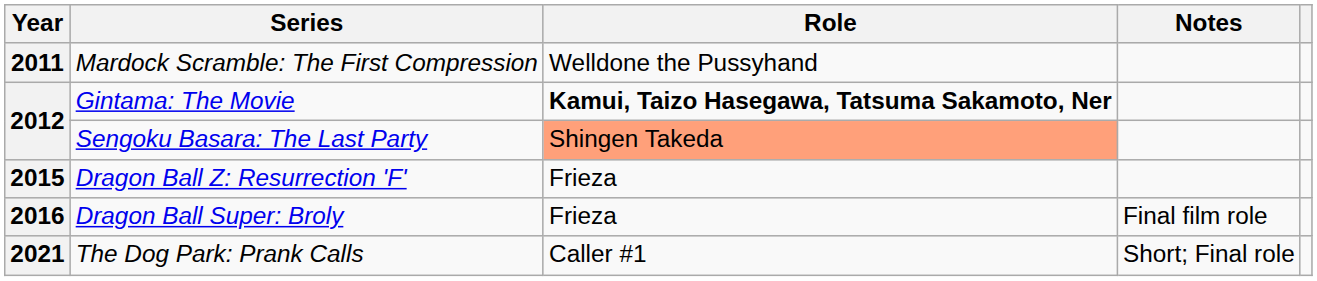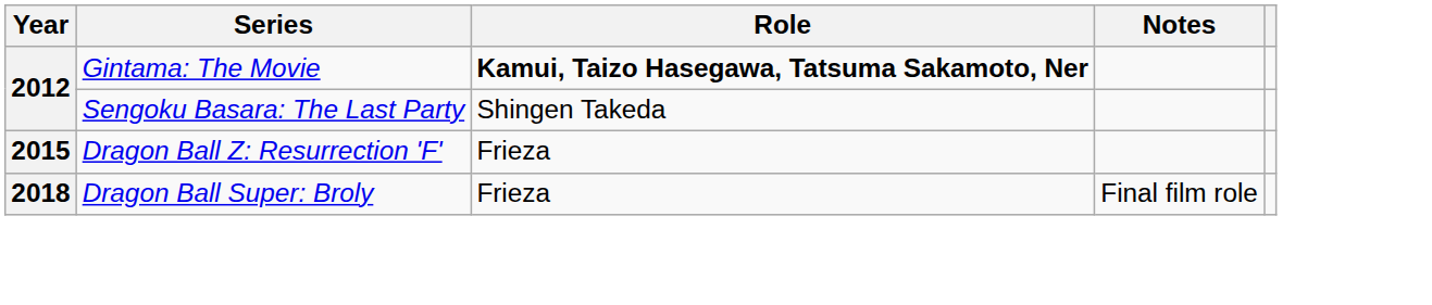- row: 2011 | Mardock Scramble: The First Compression | Welldone the Pussyhand
Sengoku Basara: The Last Party | Role: lightsalmon background -> no background
Dragon Ball Super: Broly | Year: 2016 -> 2018
- row: 2021 | The Dog Park: Prank Calls | Caller #1 | Short; Final role
